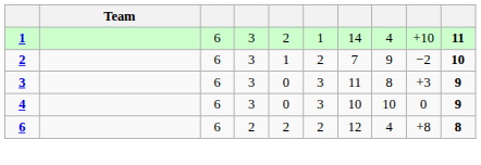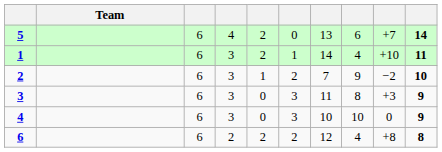+ row: 5 | 6 | 4 | 2 | 0 | 13 | 6 | +7 | 14
